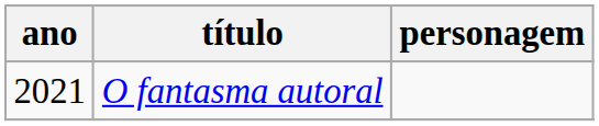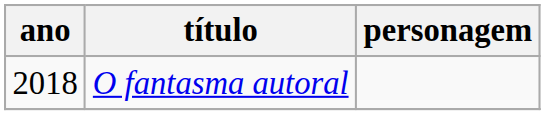O fantasma autoral | ano: 2021 -> 2018
